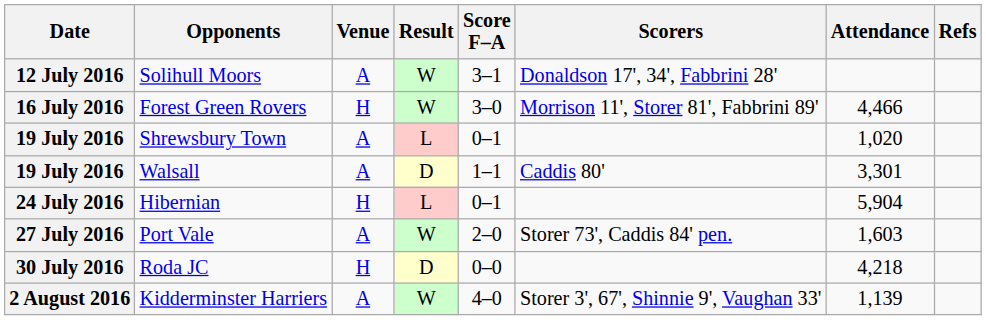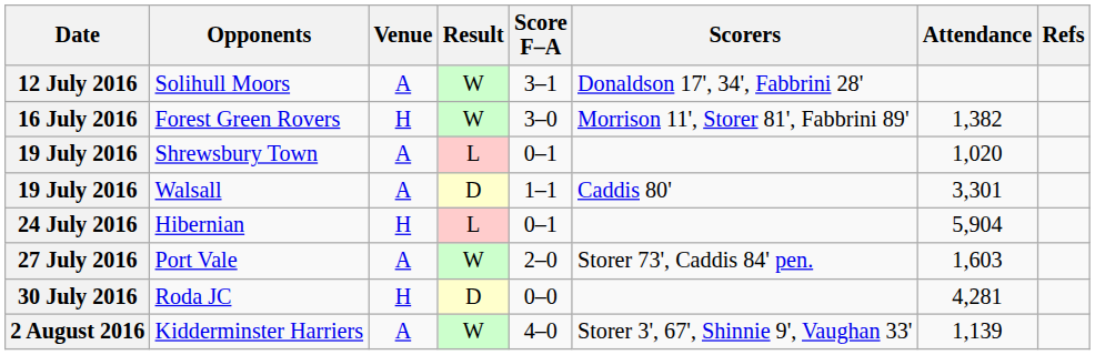Forest Green Rovers | Attendance: 4,466 -> 1,382
Roda JC | Attendance: 4,218 -> 4,281
